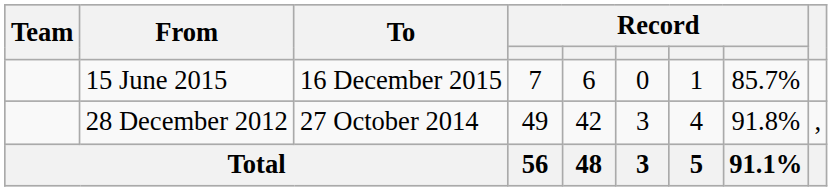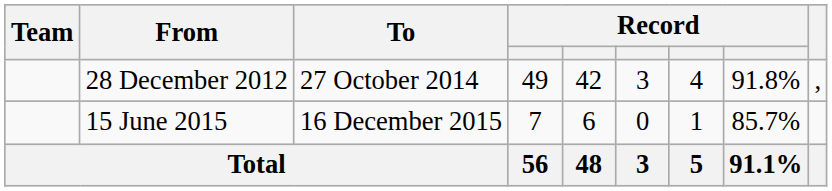rows swapped: 28 December 2012 <-> 15 June 2015
